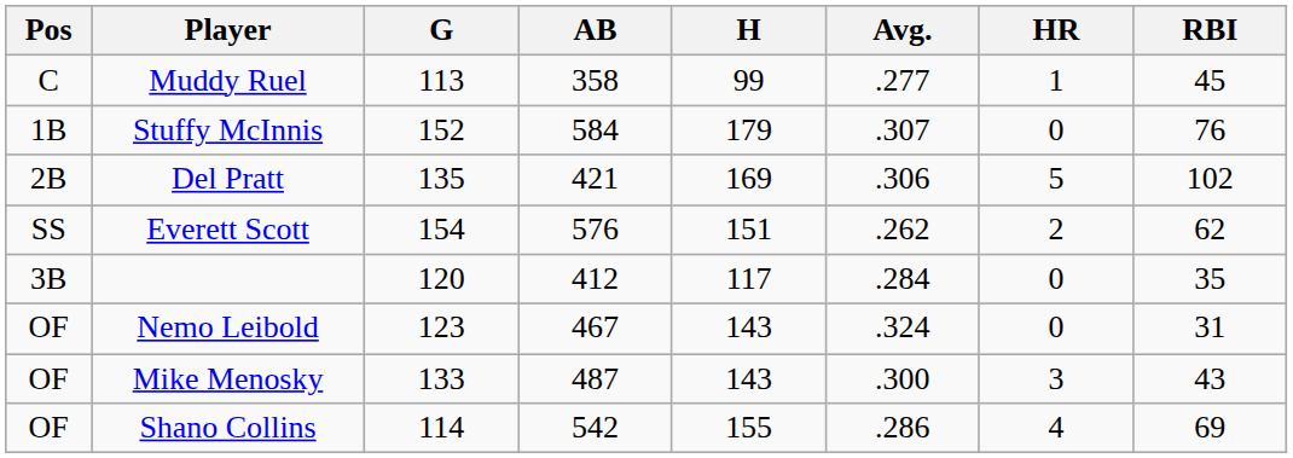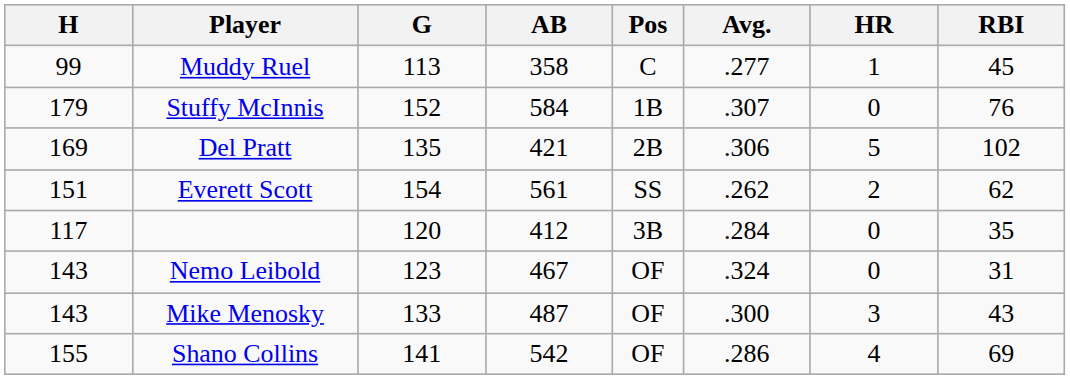columns swapped: Pos <-> H
Everett Scott | AB: 576 -> 561
Shano Collins | G: 114 -> 141
